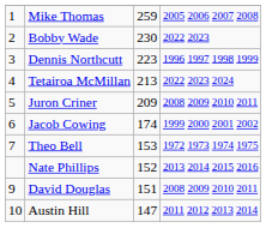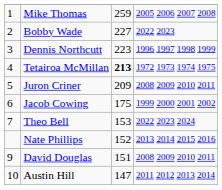Bobby Wade | column 3: 230 -> 227
Tetairoa McMillan | column 3: normal -> bold
Tetairoa McMillan | column 4: 2022 2023 2024 -> 1972 1973 1974 1975
Jacob Cowing | column 3: 174 -> 175
Theo Bell | column 4: 1972 1973 1974 1975 -> 2022 2023 2024
